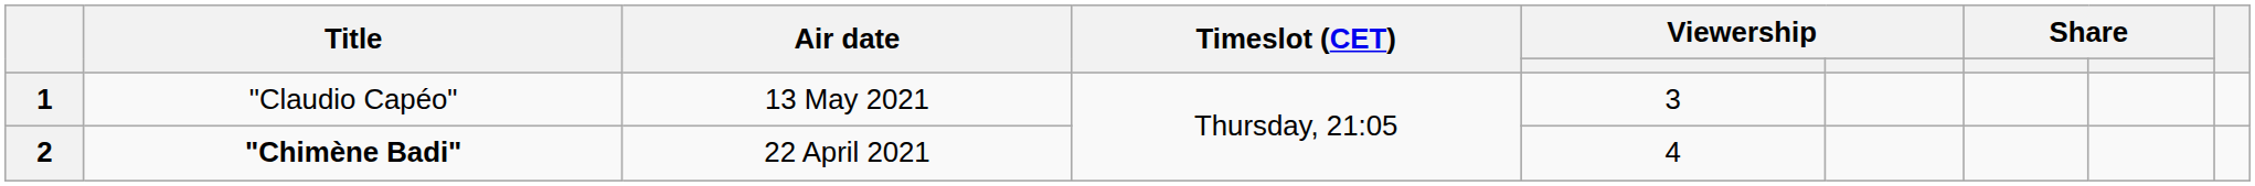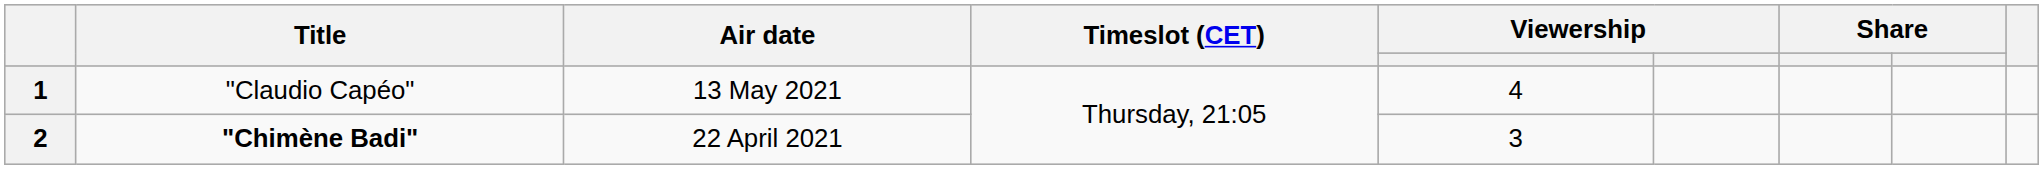1 | column 5: 3 -> 4
2 | column 5: 4 -> 3
